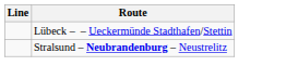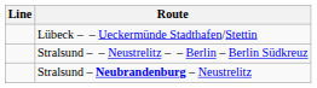+ row: Stralsund – – Neustrelitz – – Berlin – Berlin Südkreuz
